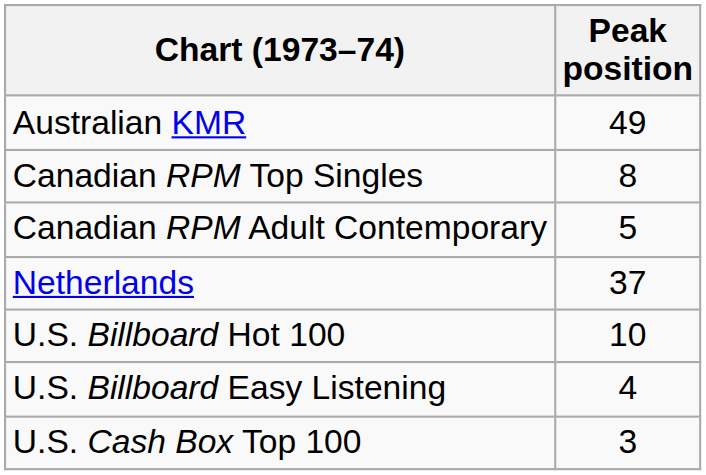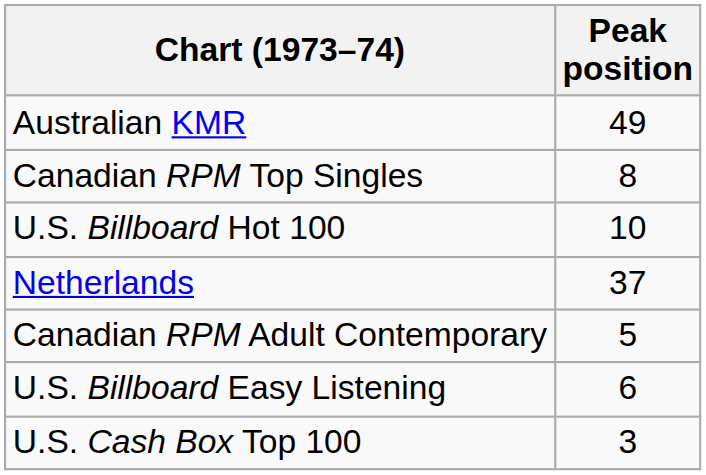rows swapped: Canadian RPM Adult Contemporary <-> U.S. Billboard Hot 100
U.S. Billboard Easy Listening | Peak position: 4 -> 6
